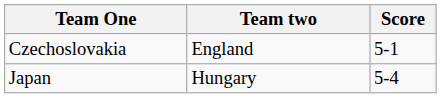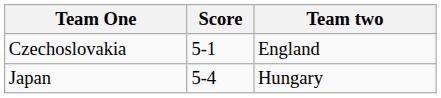columns swapped: Team two <-> Score
